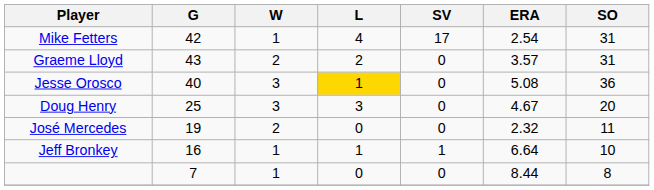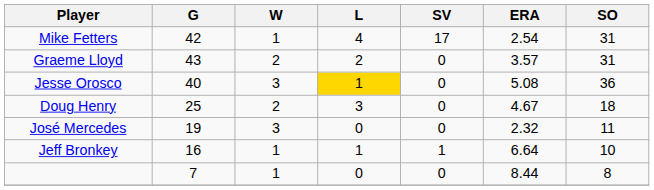Doug Henry | W: 3 -> 2
Doug Henry | SO: 20 -> 18
José Mercedes | W: 2 -> 3
